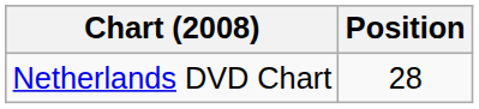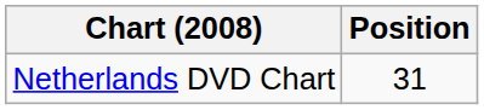Netherlands DVD Chart | Position: 28 -> 31
